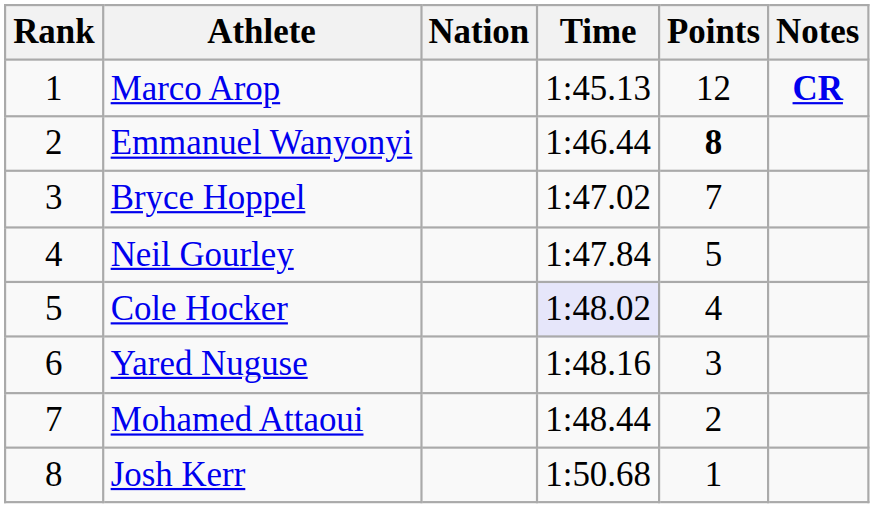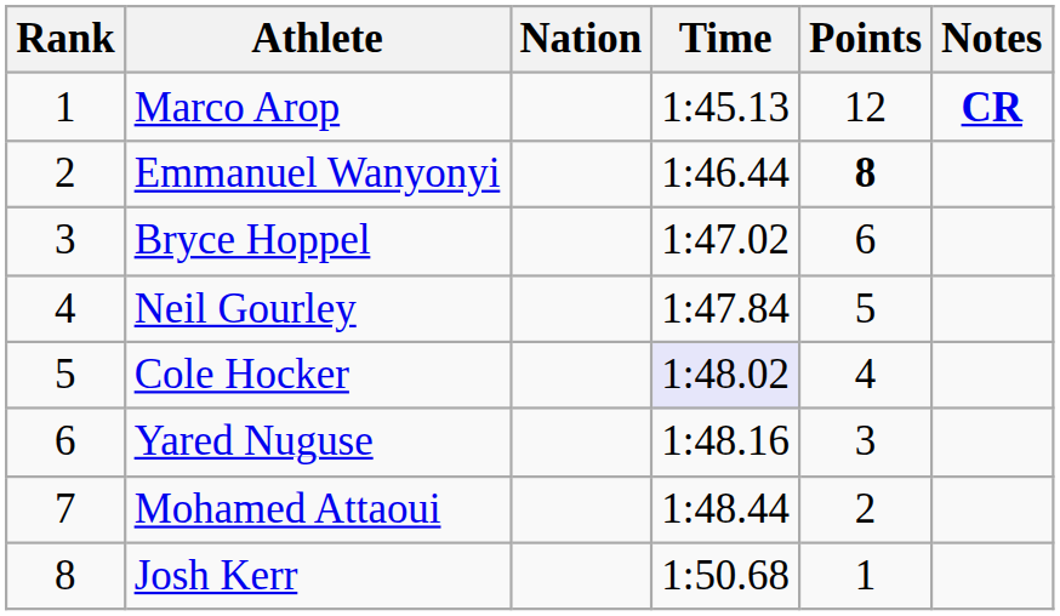Bryce Hoppel | Points: 7 -> 6
